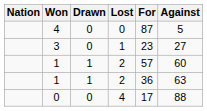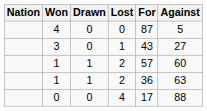3 | For: 23 -> 43
